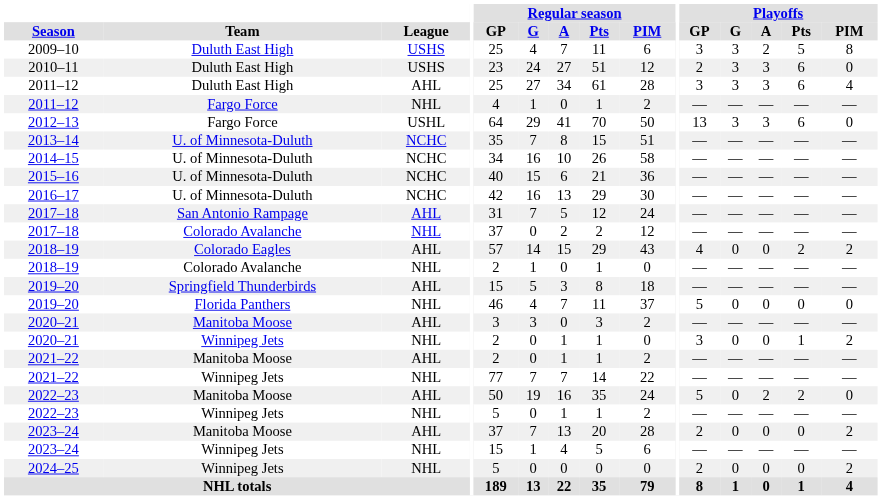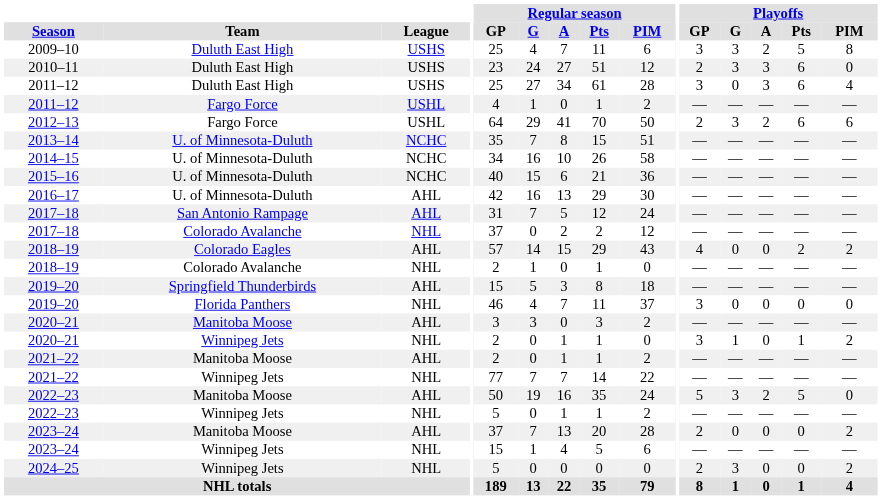2011–12 / Duluth East High | League: AHL -> USHS
2011–12 / Duluth East High | Playoffs / G: 3 -> 0
2011–12 / Fargo Force | League: NHL -> USHL
2012–13 | Playoffs / GP: 13 -> 2
2012–13 | Playoffs / A: 3 -> 2
2012–13 | Playoffs / PIM: 0 -> 6
2016–17 | League: NCHC -> AHL
2019–20 / Florida Panthers | Playoffs / GP: 5 -> 3
2020–21 / Winnipeg Jets | Playoffs / G: 0 -> 1
2022–23 / Manitoba Moose | Playoffs / G: 0 -> 3
2022–23 / Manitoba Moose | Playoffs / Pts: 2 -> 5
2024–25 | Playoffs / G: 0 -> 3
